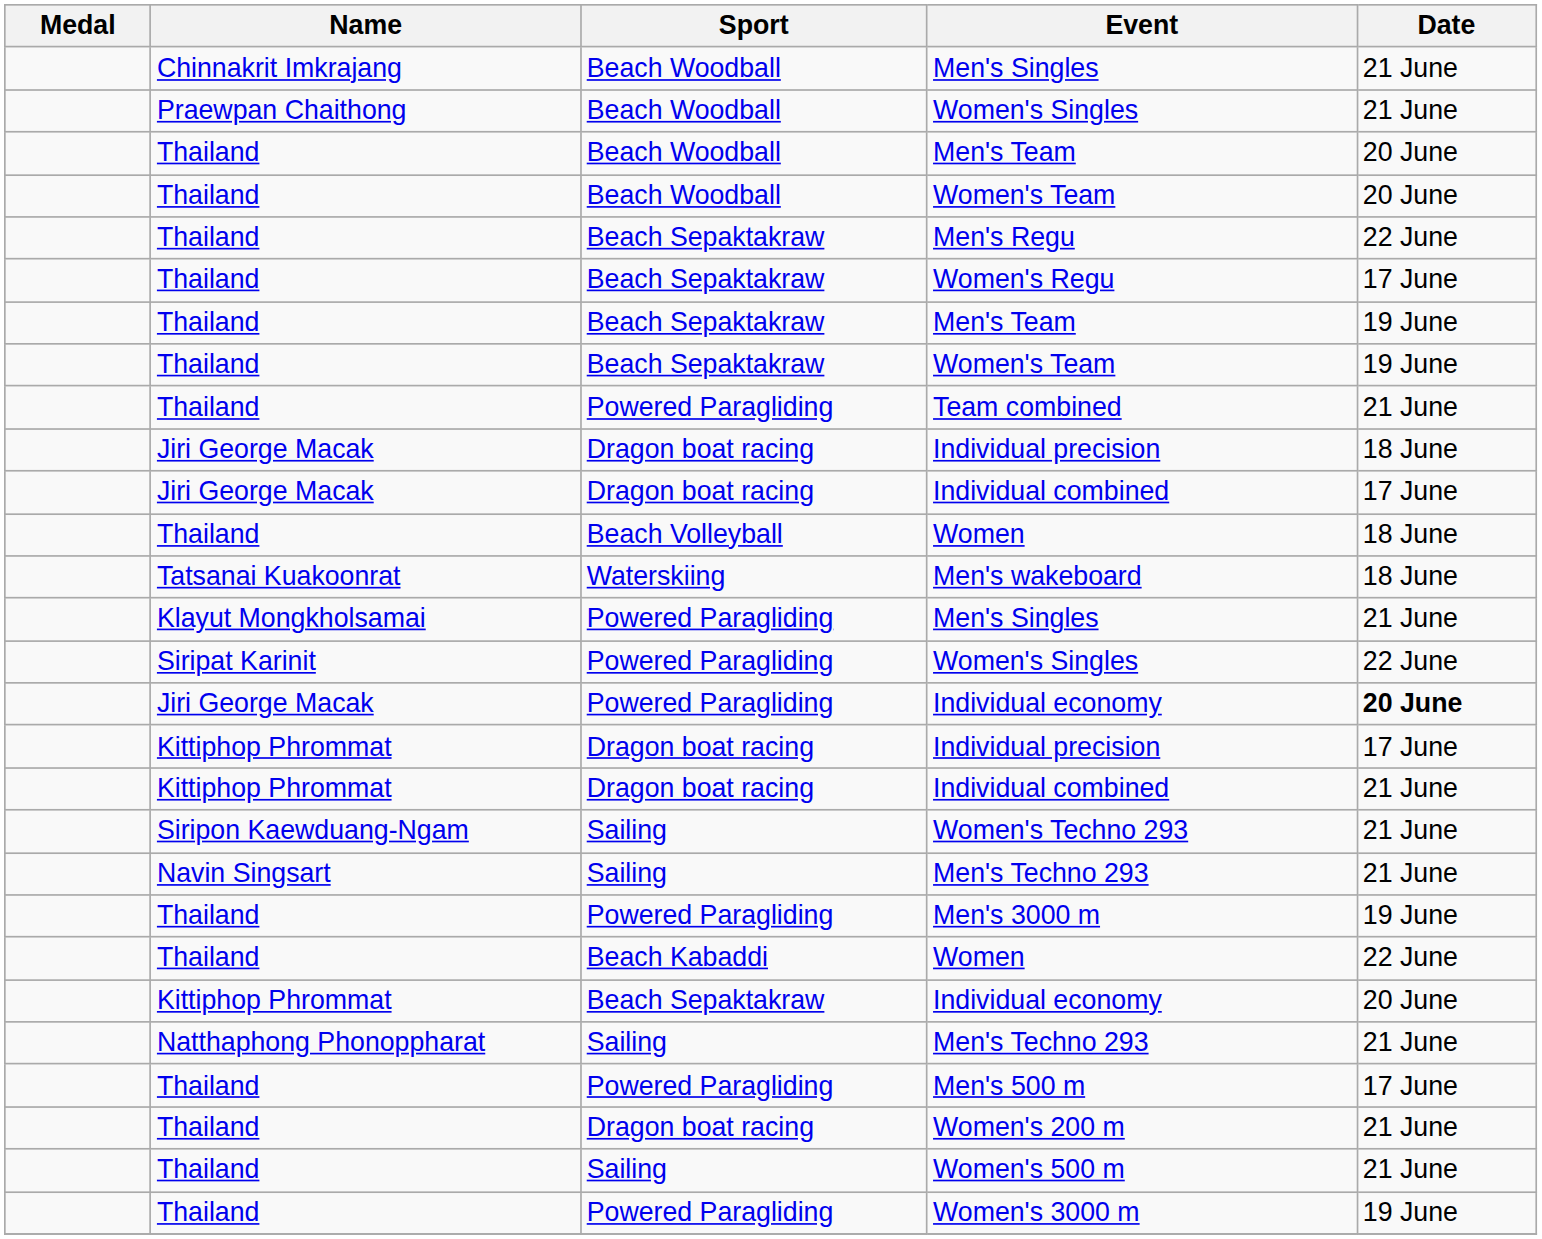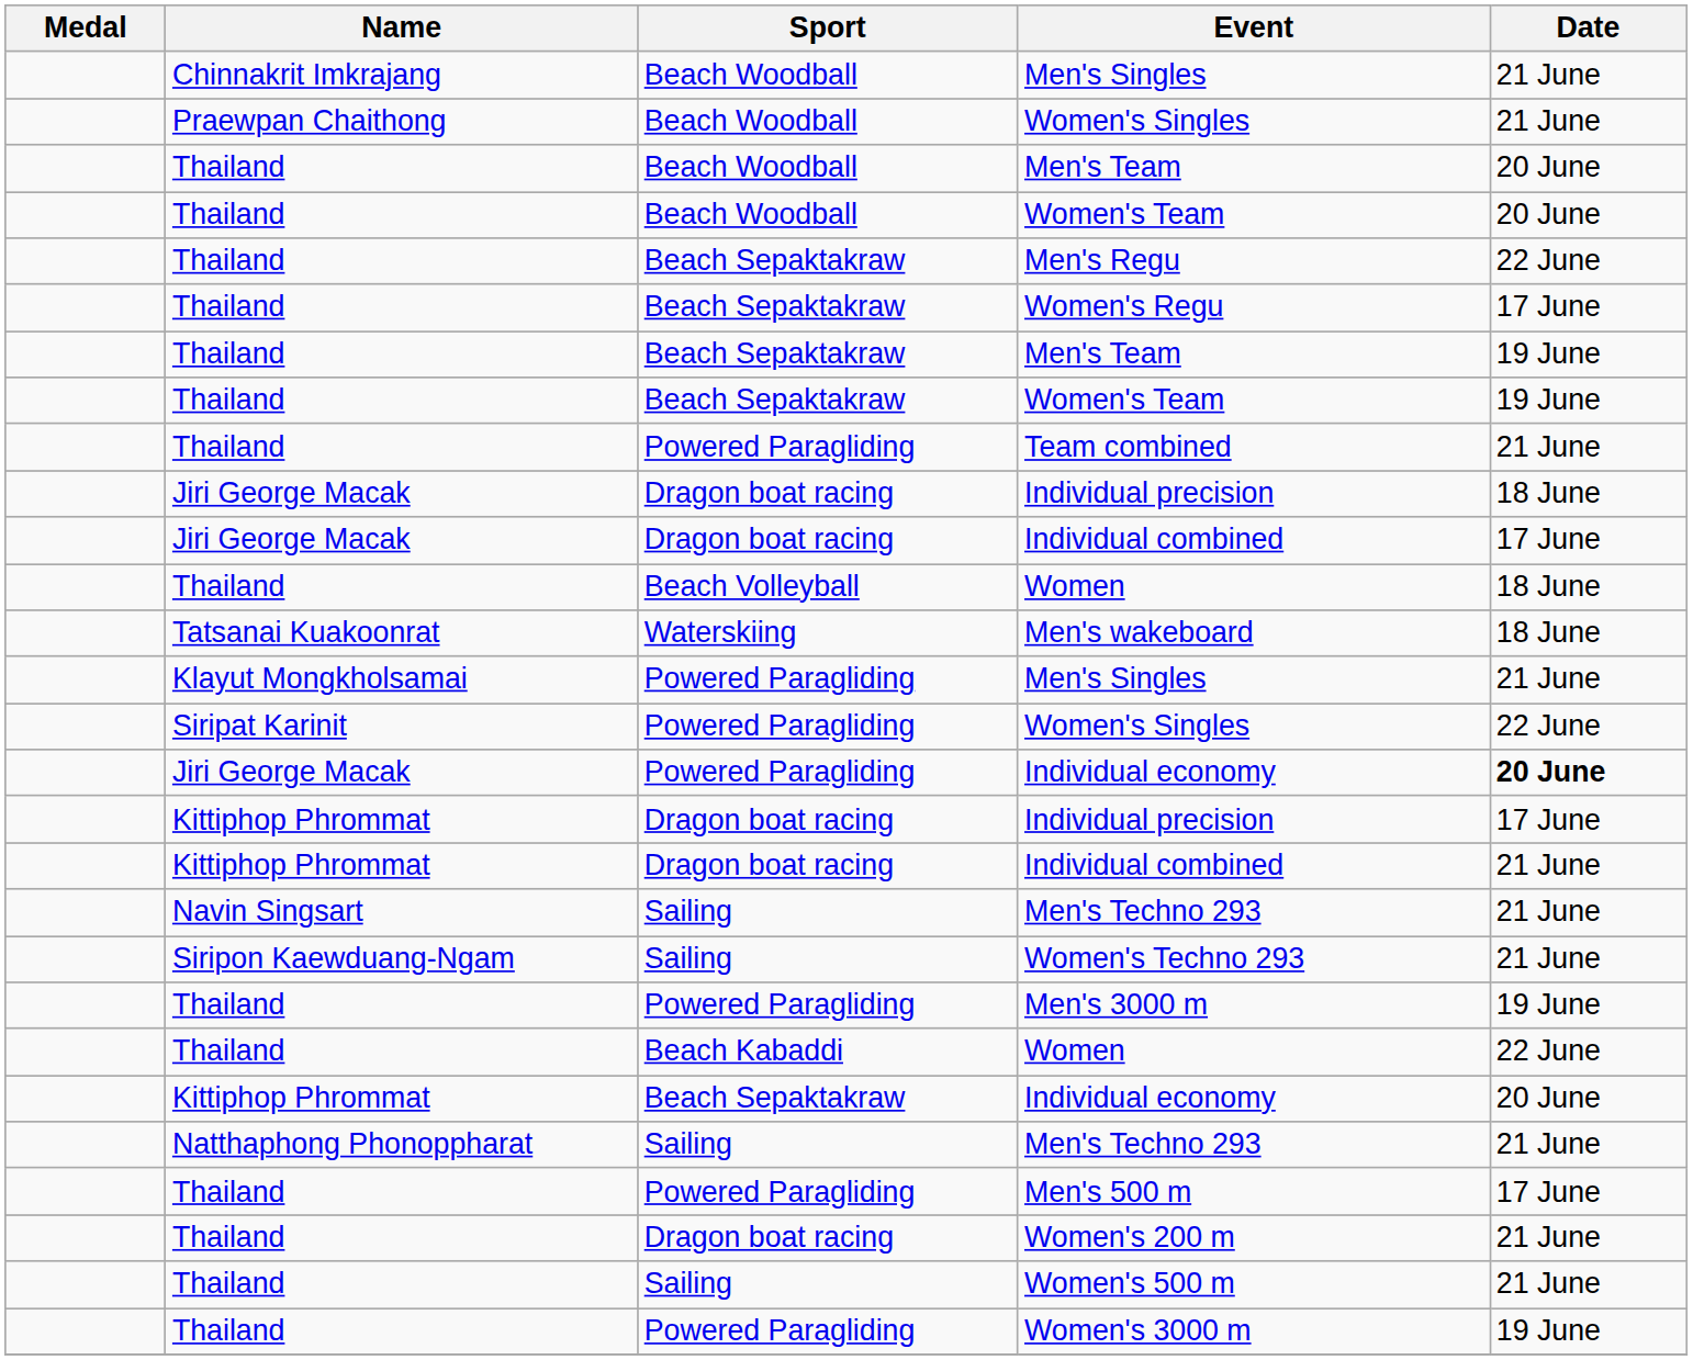rows swapped: Navin Singsart / Men's Techno 293 <-> Women's Techno 293
